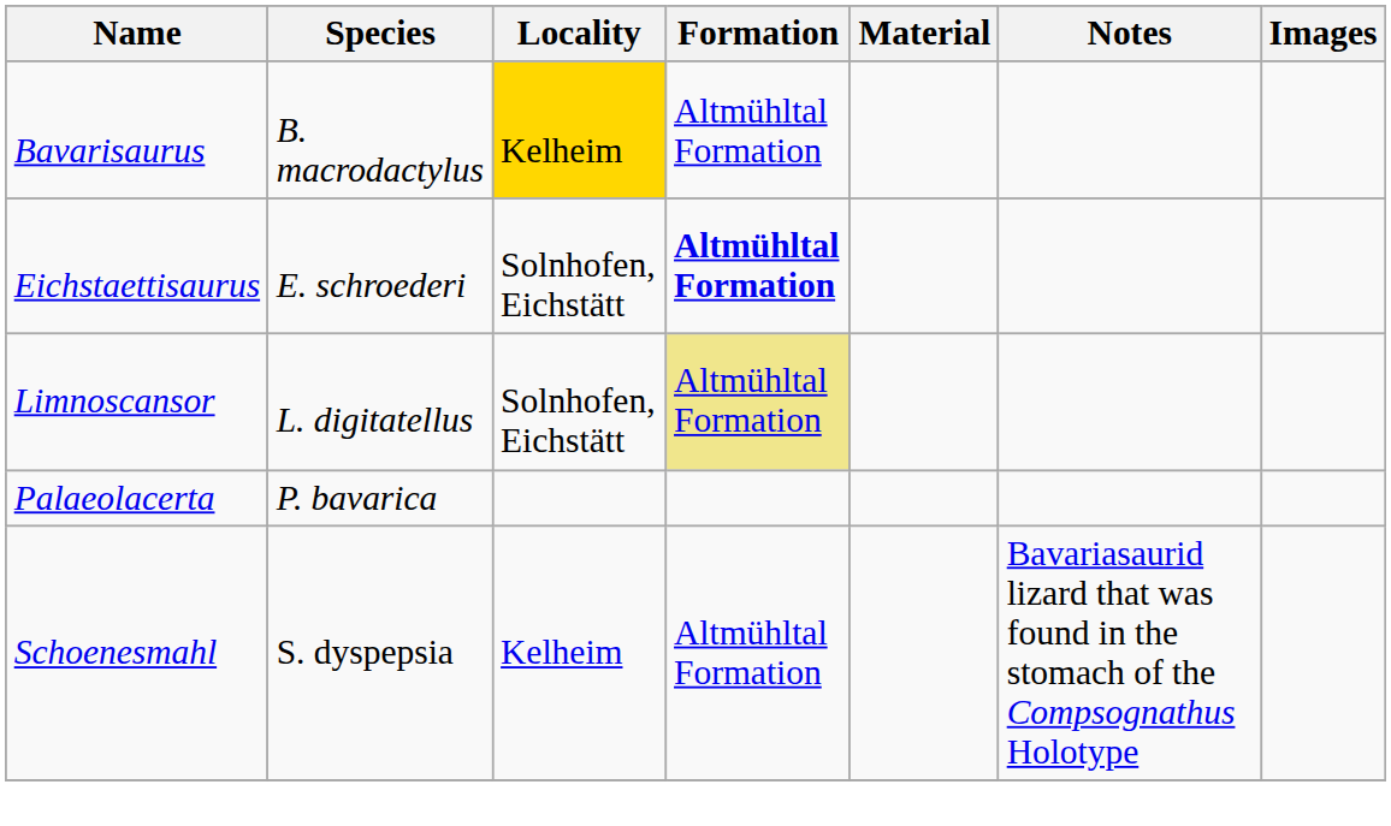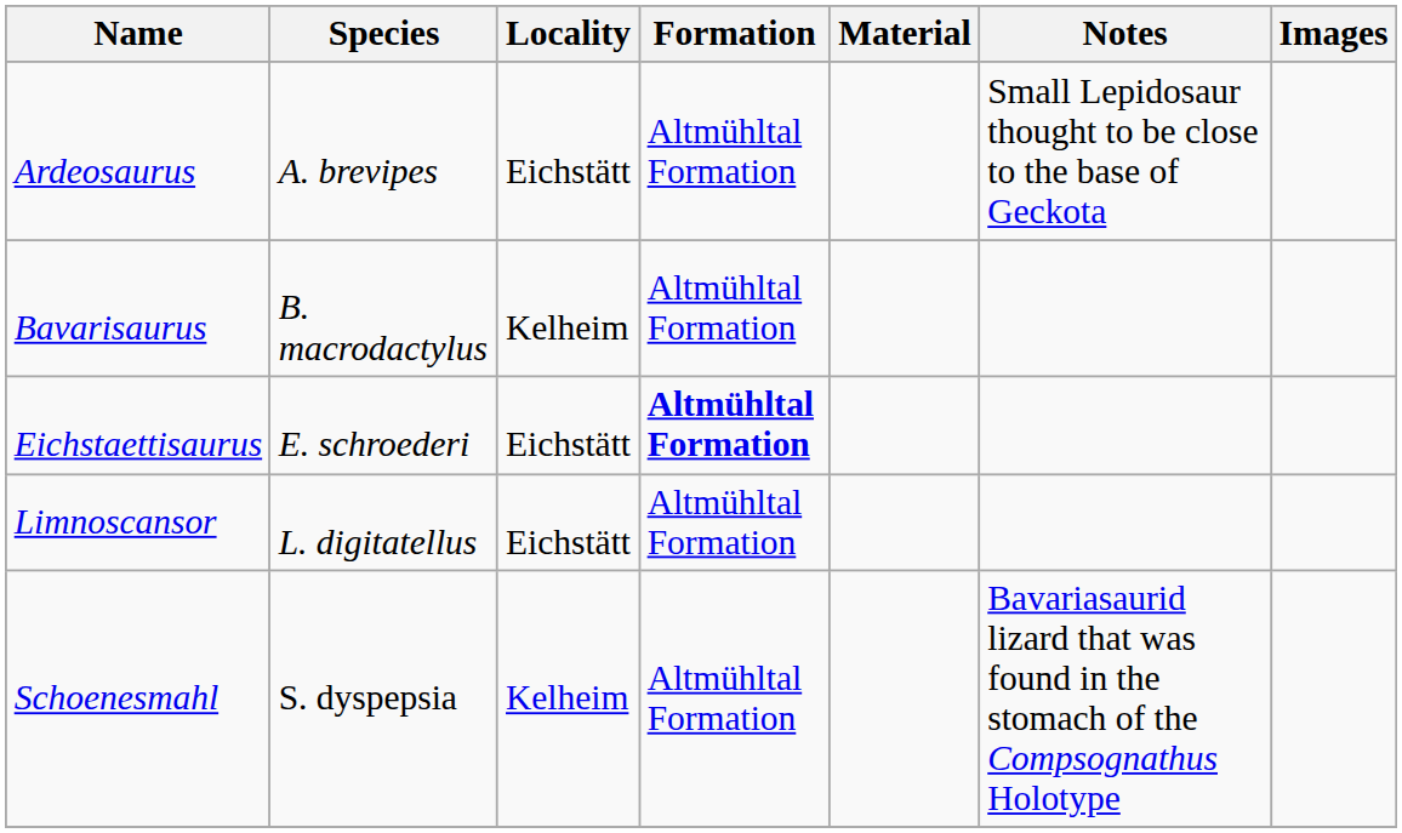+ row: Ardeosaurus | A. brevipes | Eichstätt | Altmühltal Formation | Small Lepidosaur thought to be close to the base of Geckota
Bavarisaurus | Locality: gold background -> no background
Eichstaettisaurus | Locality: Solnhofen, Eichstätt -> Eichstätt
Limnoscansor | Locality: Solnhofen, Eichstätt -> Eichstätt
Limnoscansor | Formation: khaki background -> no background
- row: Palaeolacerta | P. bavarica
